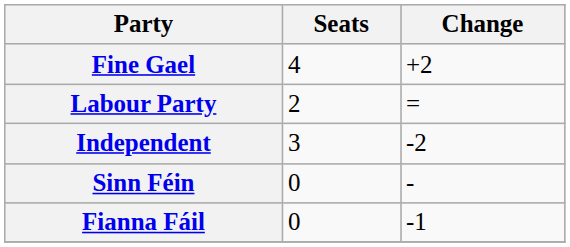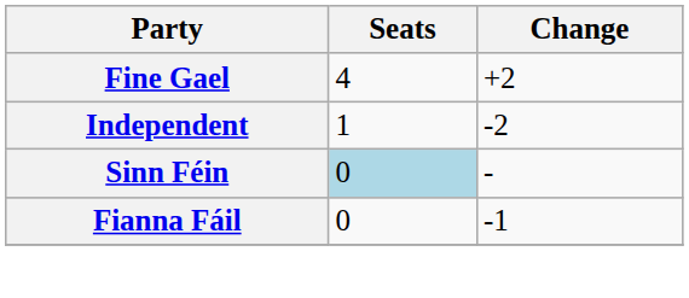- row: Labour Party | 2 | =
Independent | Seats: 3 -> 1
Sinn Féin | Seats: no background -> lightblue background
